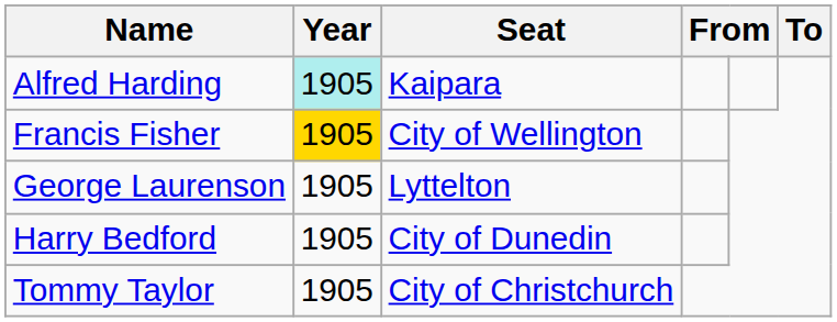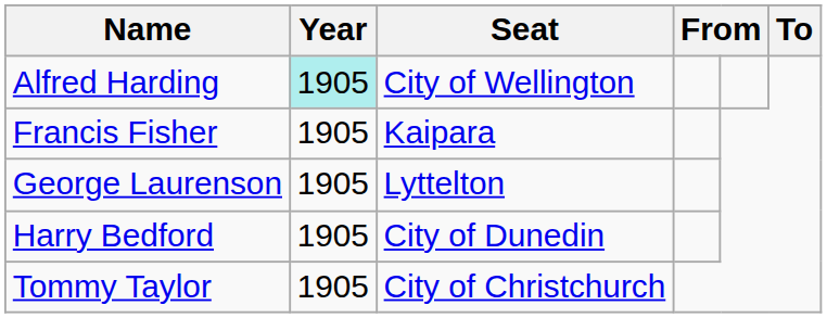Alfred Harding | Seat: Kaipara -> City of Wellington
Francis Fisher | Year: gold background -> no background
Francis Fisher | Seat: City of Wellington -> Kaipara
